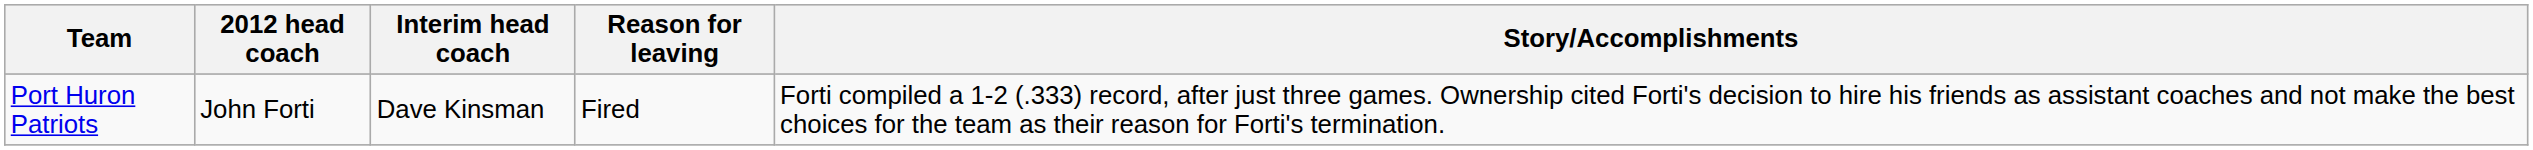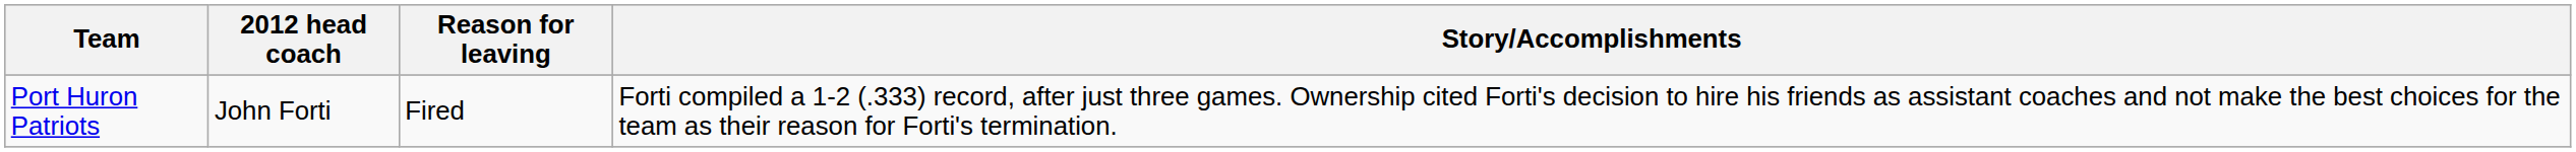- column: Interim head coach | Dave Kinsman
